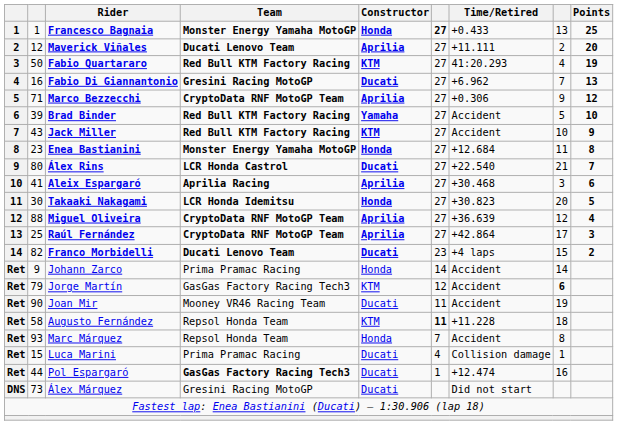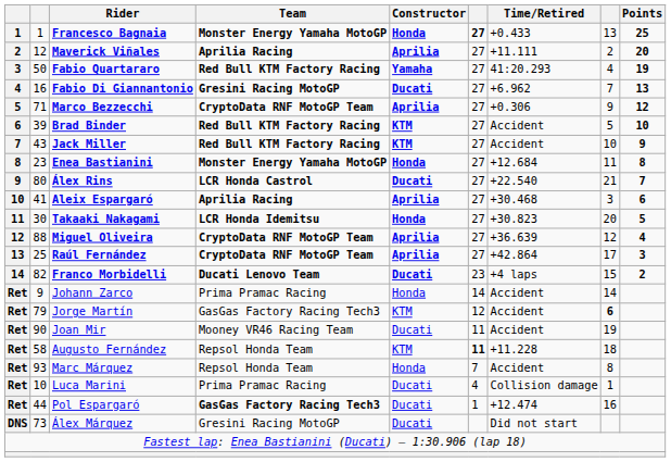Maverick Viñales | Team: Ducati Lenovo Team -> Aprilia Racing
Fabio Quartararo | Constructor: KTM -> Yamaha
Brad Binder | Constructor: Yamaha -> KTM
Luca Marini | column 2: 15 -> 10
